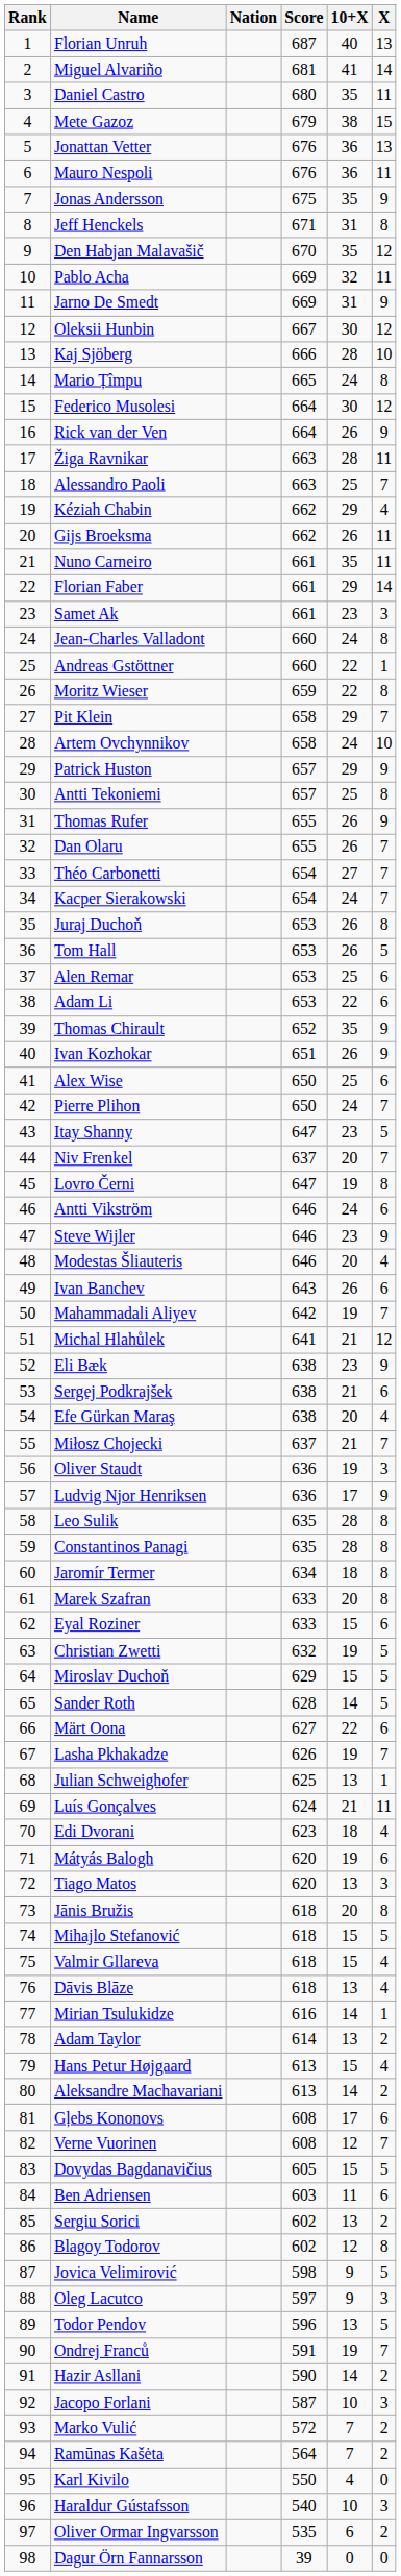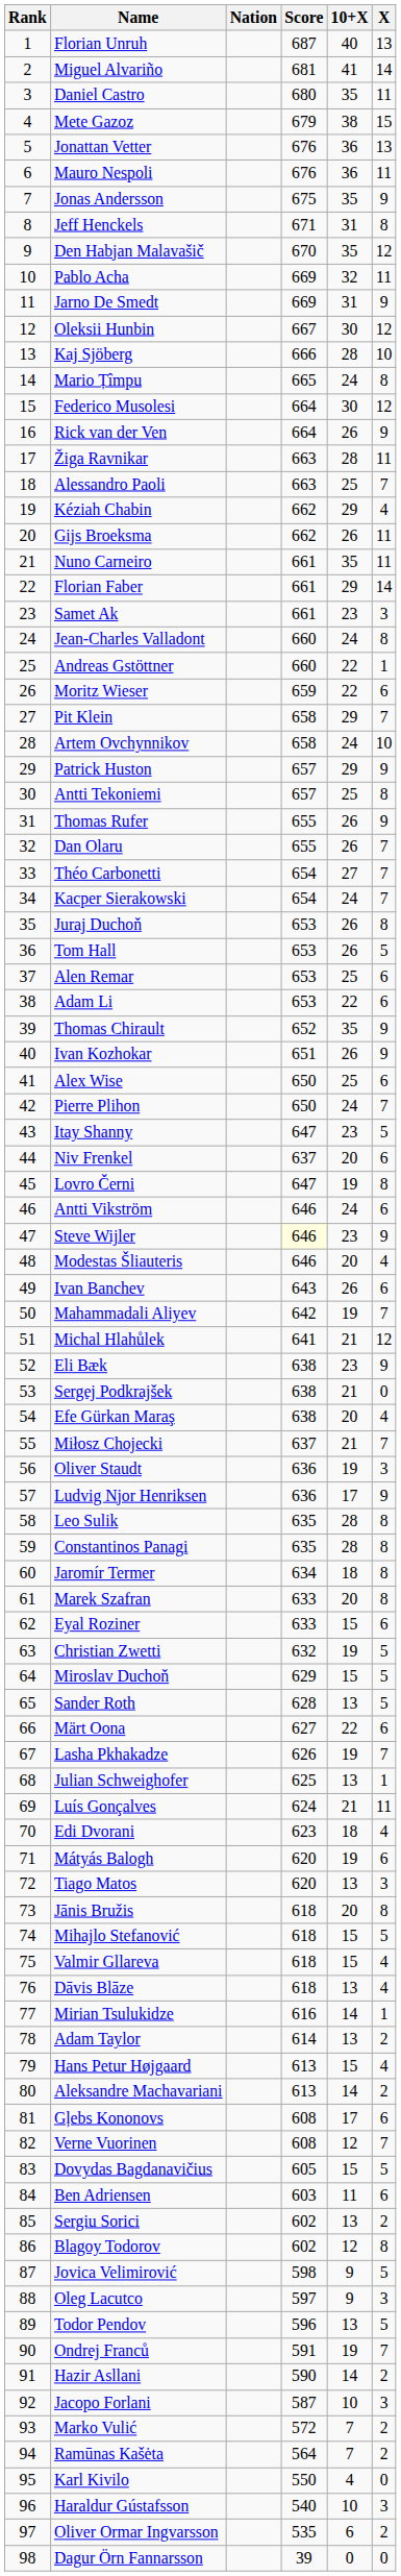Moritz Wieser | X: 8 -> 6
Niv Frenkel | X: 7 -> 6
Steve Wijler | Score: no background -> lightyellow background
Sergej Podkrajšek | X: 6 -> 0
Sander Roth | 10+X: 14 -> 13
